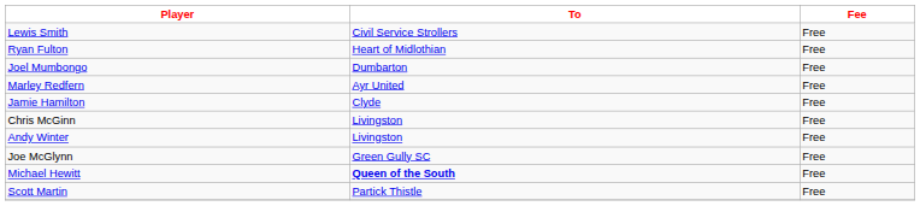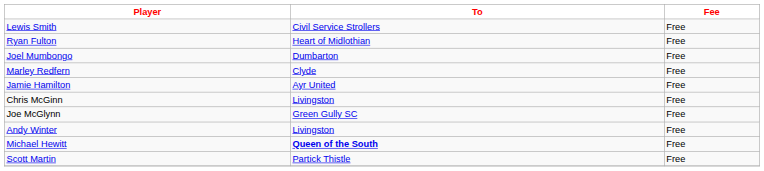Marley Redfern | To: Ayr United -> Clyde
Jamie Hamilton | To: Clyde -> Ayr United
rows swapped: Joe McGlynn <-> Andy Winter
